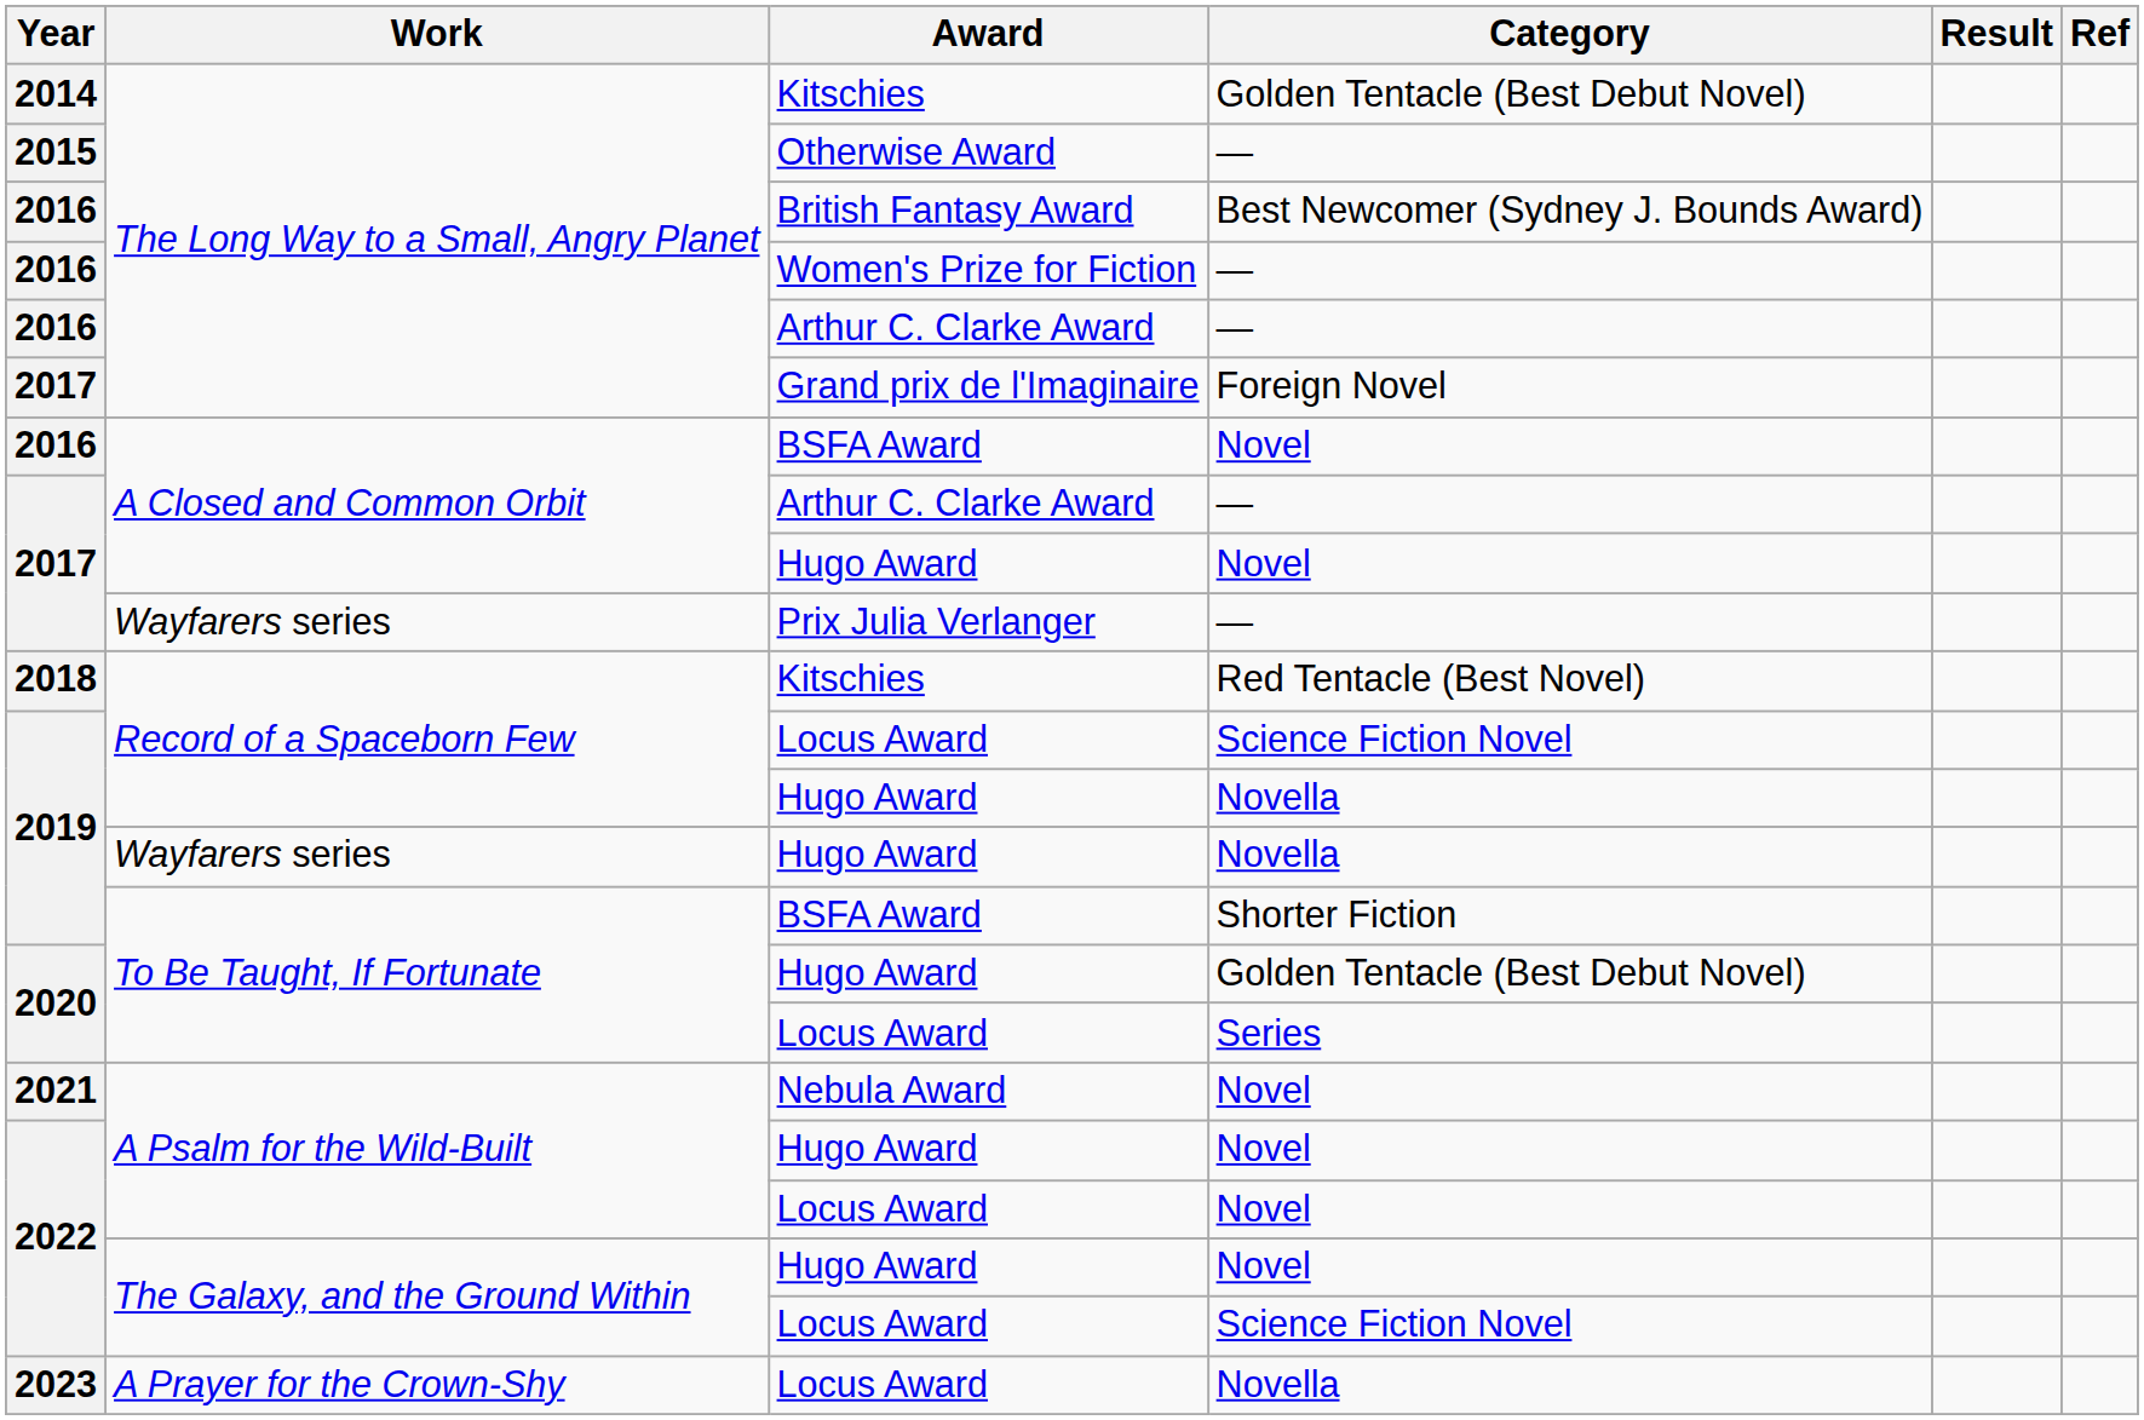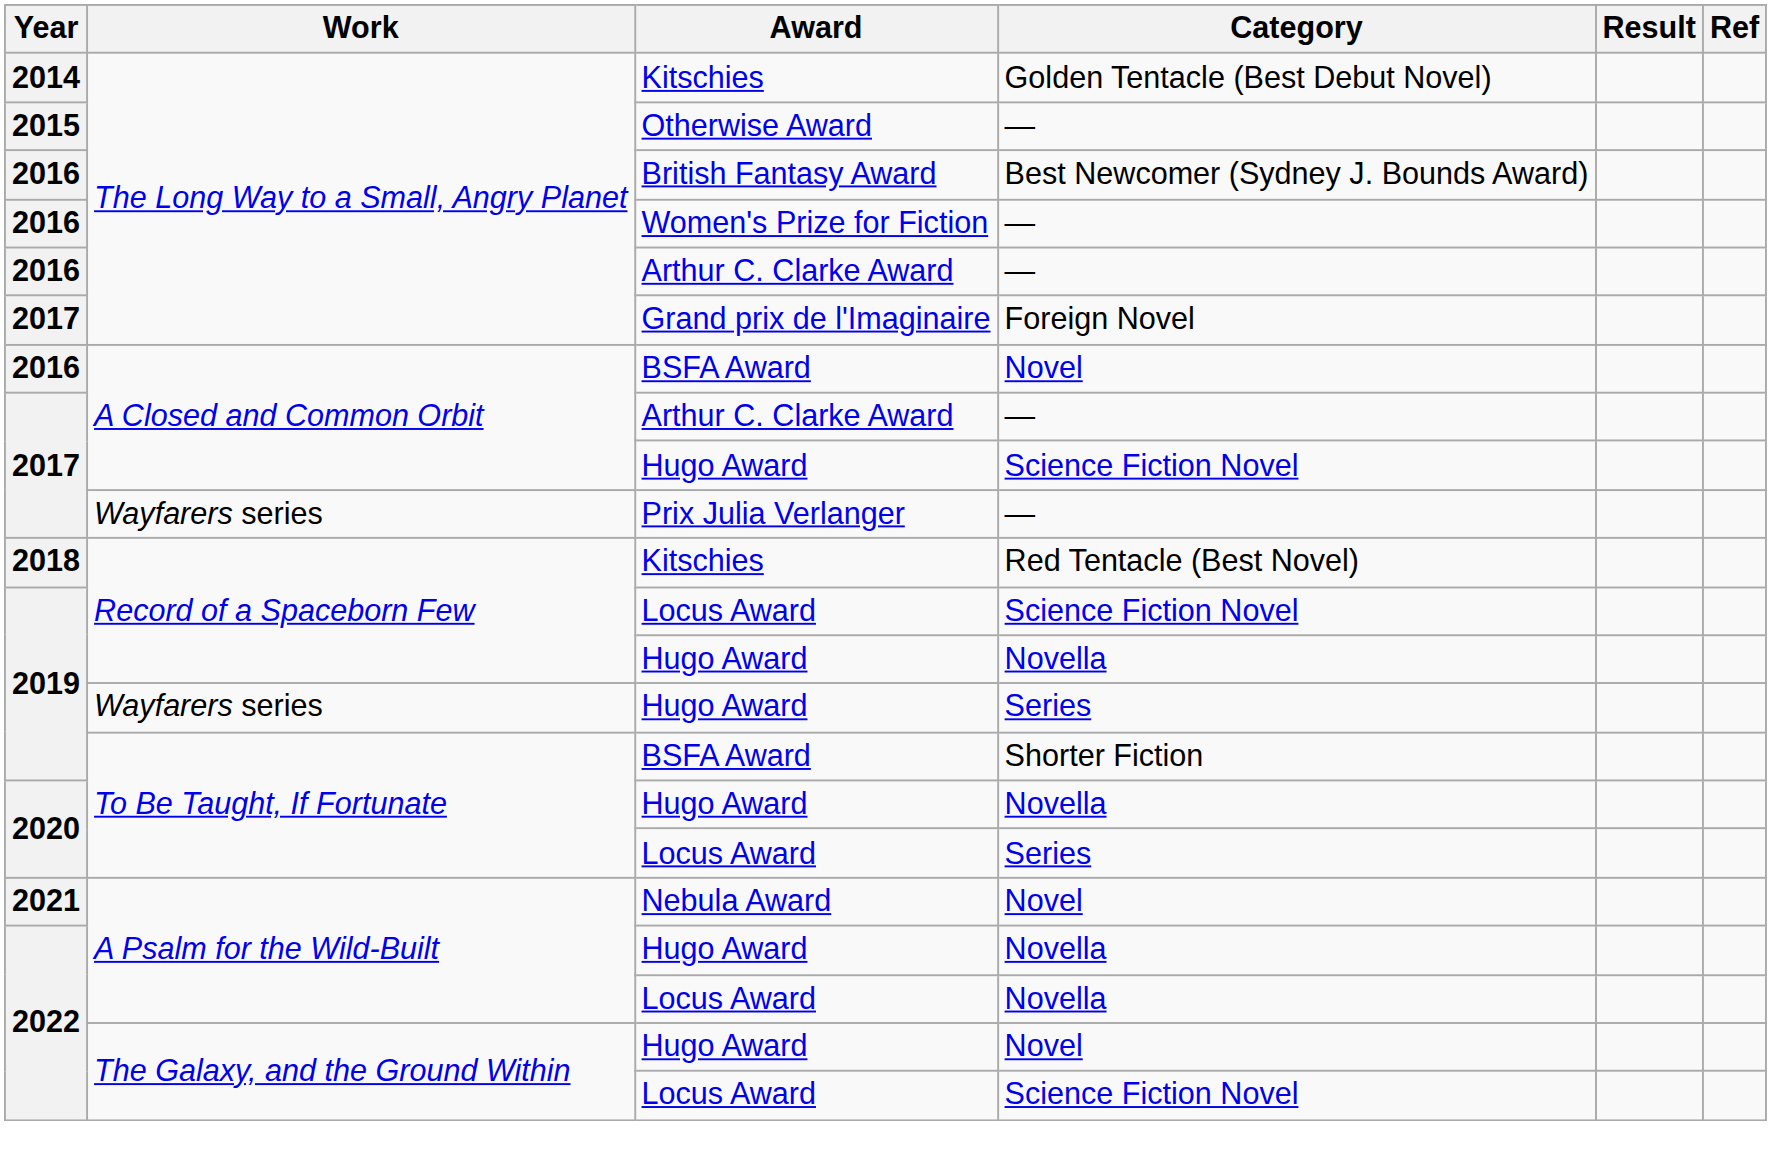A Closed and Common Orbit / Hugo Award | Category: Novel -> Science Fiction Novel
Wayfarers series / Hugo Award | Category: Novella -> Series
To Be Taught, If Fortunate / Hugo Award | Category: Golden Tentacle (Best Debut Novel) -> Novella
A Psalm for the Wild-Built / Hugo Award | Category: Novel -> Novella
A Psalm for the Wild-Built / Locus Award | Category: Novel -> Novella
- row: 2023 | A Prayer for the Crown-Shy | Locus Award | Novella
